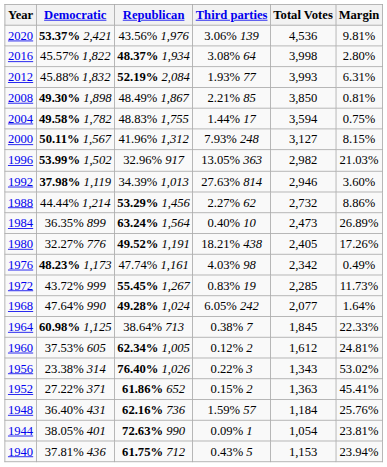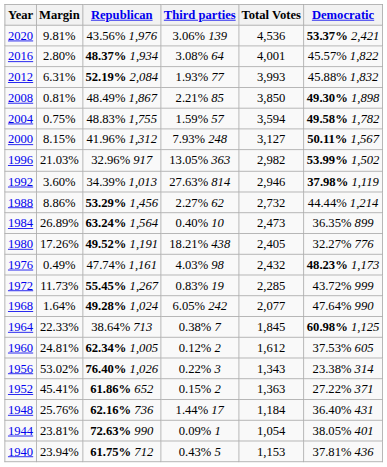columns swapped: Democratic <-> Margin
2016 | Total Votes: 3,998 -> 4,001
2004 | Third parties: 1.44% 17 -> 1.59% 57
1976 | Total Votes: 2,342 -> 2,432
1948 | Third parties: 1.59% 57 -> 1.44% 17
